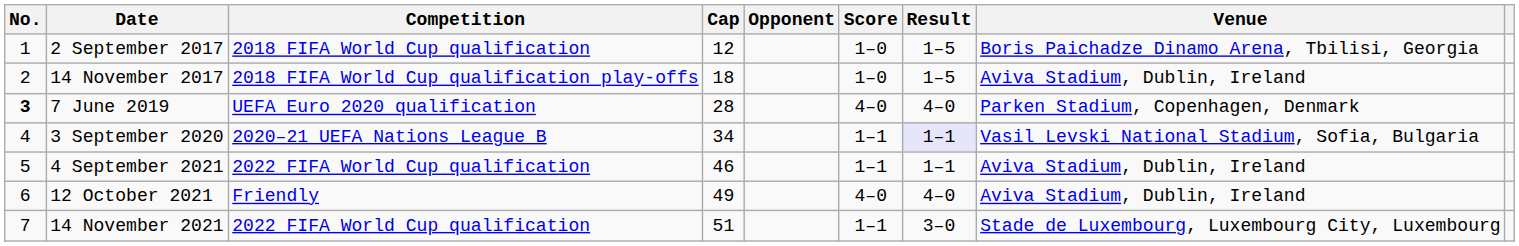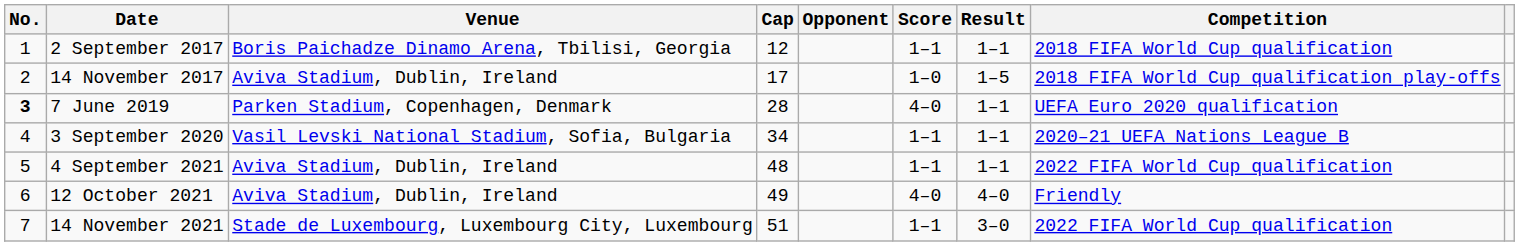columns swapped: Venue <-> Competition
2 September 2017 | Score: 1–0 -> 1–1
2 September 2017 | Result: 1–5 -> 1–1
14 November 2017 | Cap: 18 -> 17
7 June 2019 | Result: 4–0 -> 1–1
3 September 2020 | Result: lavender background -> no background
4 September 2021 | Cap: 46 -> 48
